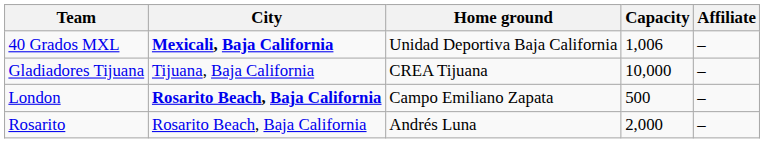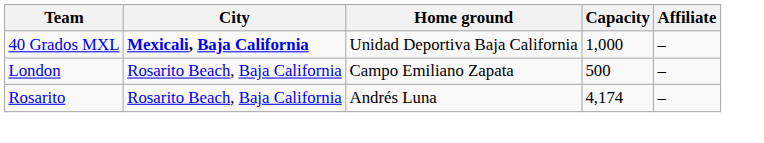40 Grados MXL | Capacity: 1,006 -> 1,000
- row: Gladiadores Tijuana | Tijuana, Baja California | CREA Tijuana | 10,000 | –
London | City: bold -> normal
Rosarito | Capacity: 2,000 -> 4,174
